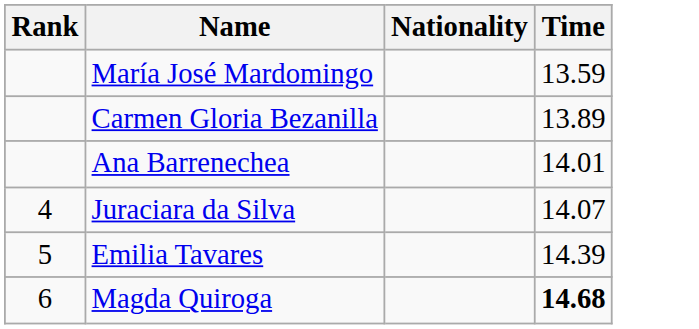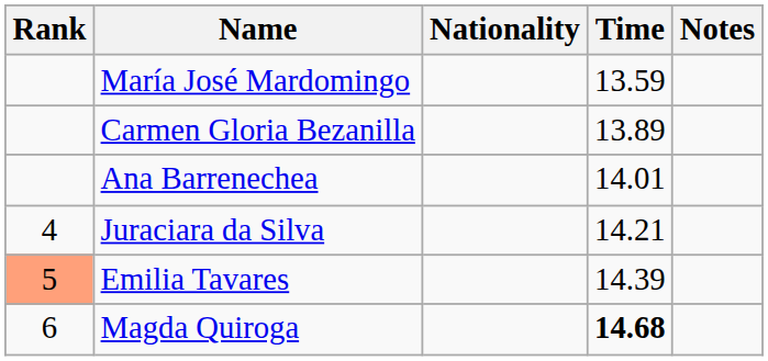+ column: Notes
Juraciara da Silva | Time: 14.07 -> 14.21
Emilia Tavares | Rank: no background -> lightsalmon background
